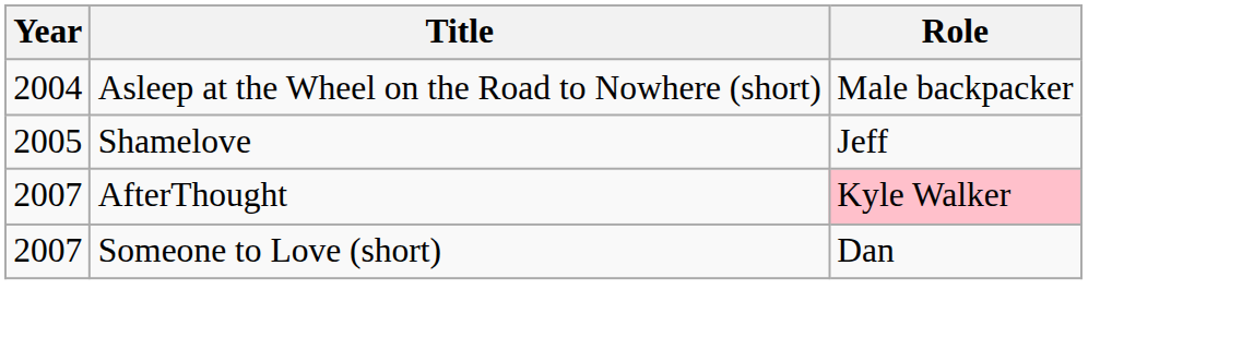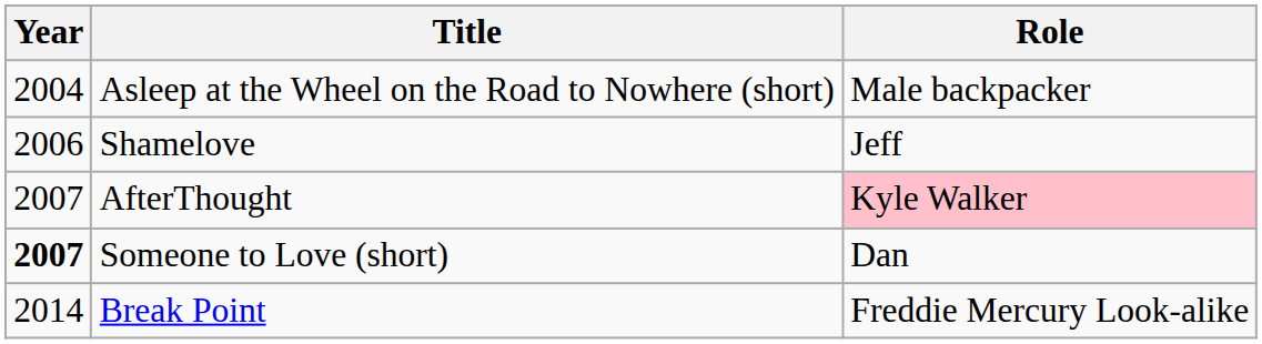Shamelove | Year: 2005 -> 2006
Someone to Love (short) | Year: normal -> bold
+ row: 2014 | Break Point | Freddie Mercury Look-alike
